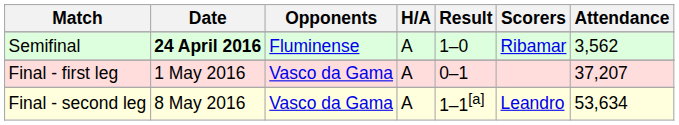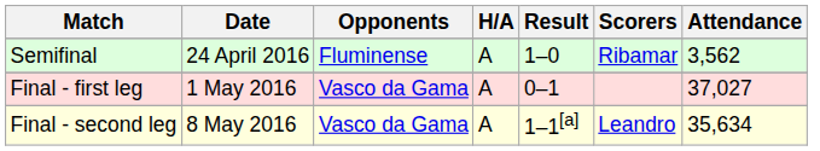Semifinal | Date: bold -> normal
Final - first leg | Attendance: 37,207 -> 37,027
Final - second leg | Attendance: 53,634 -> 35,634
